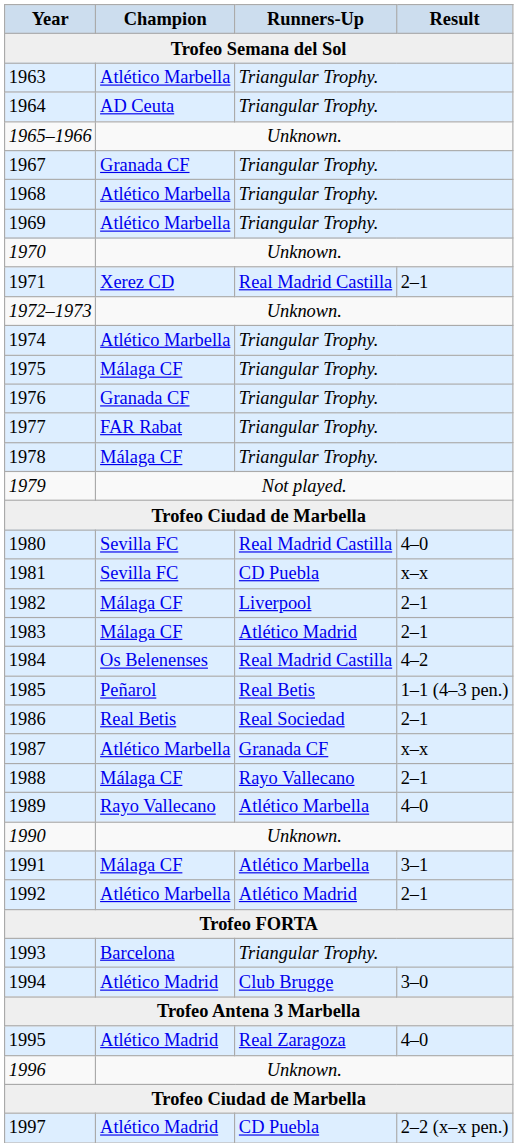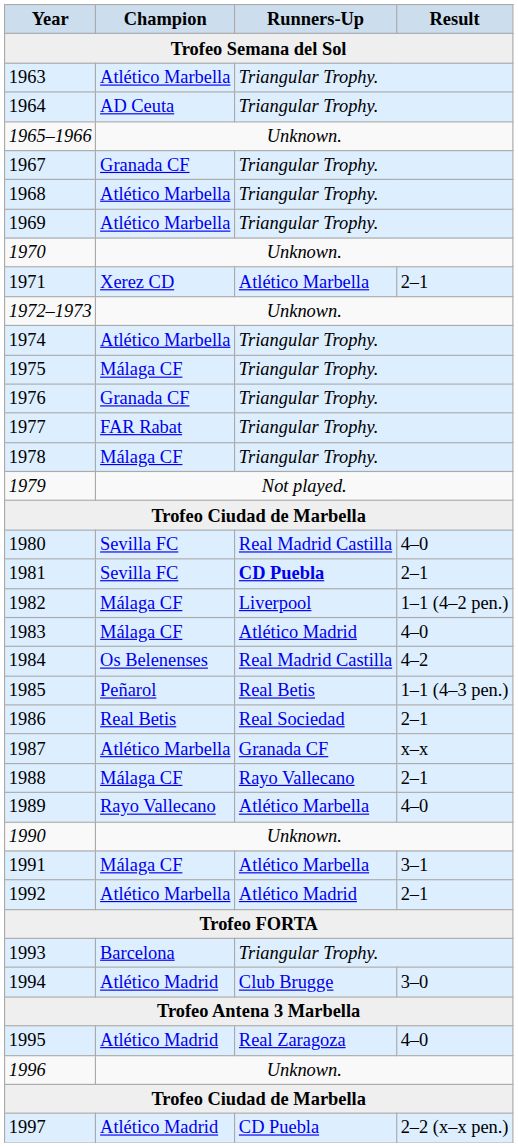1971 | Runners-Up: Real Madrid Castilla -> Atlético Marbella
1981 | Runners-Up: normal -> bold
1981 | Result: x–x -> 2–1
1982 | Result: 2–1 -> 1–1 (4–2 pen.)
1983 | Result: 2–1 -> 4–0
